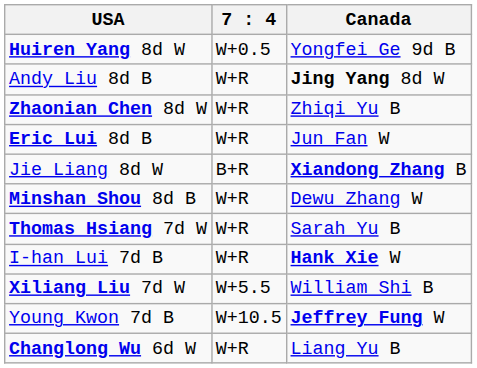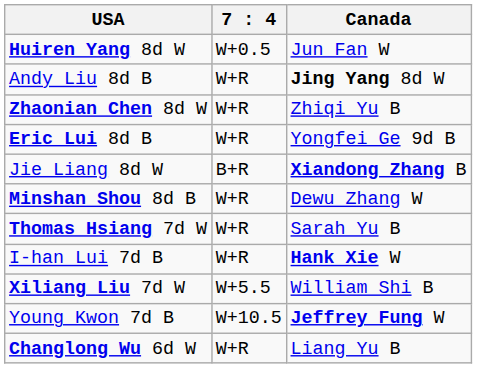Huiren Yang 8d W | Canada: Yongfei Ge 9d B -> Jun Fan W
Eric Lui 8d B | Canada: Jun Fan W -> Yongfei Ge 9d B
